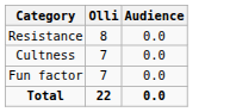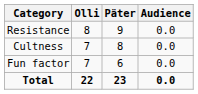+ column: Päter | 9 | 8 | 6 | 23
